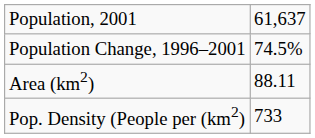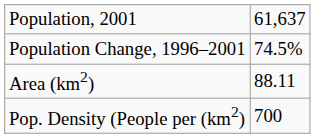Pop. Density (People per (km2) | column 2: 733 -> 700
